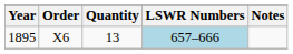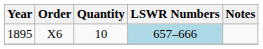1895 | Quantity: 13 -> 10
